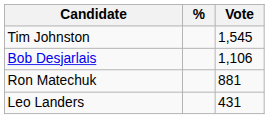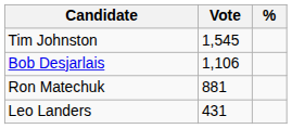columns swapped: Vote <-> %
